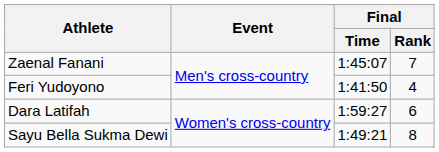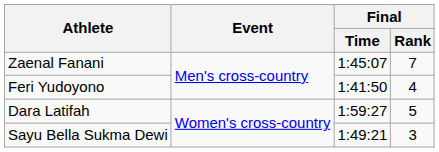Dara Latifah | Final / Rank: 6 -> 5
Sayu Bella Sukma Dewi | Final / Rank: 8 -> 3
